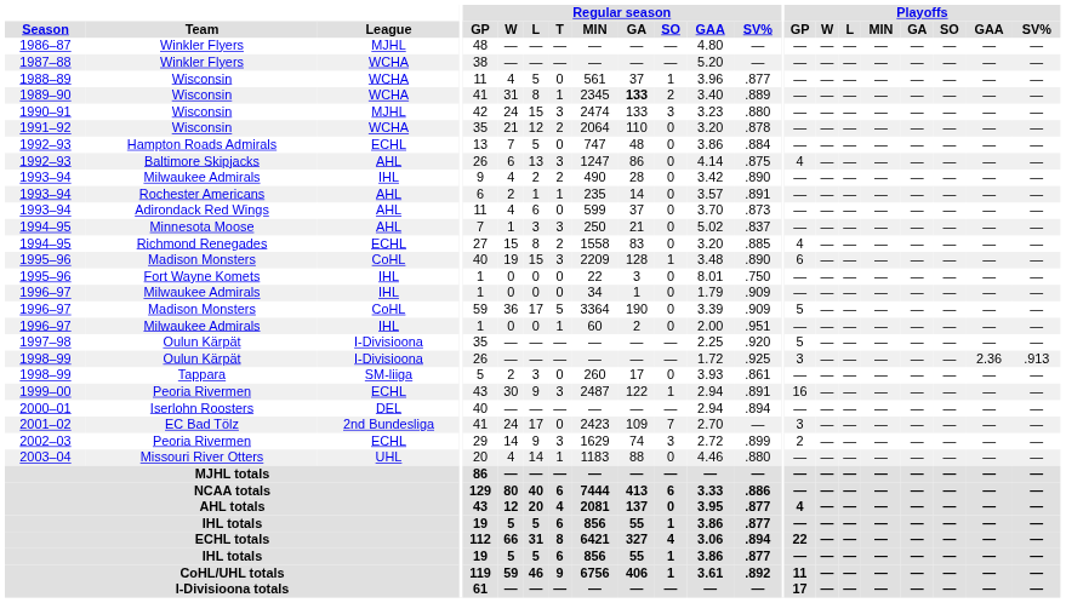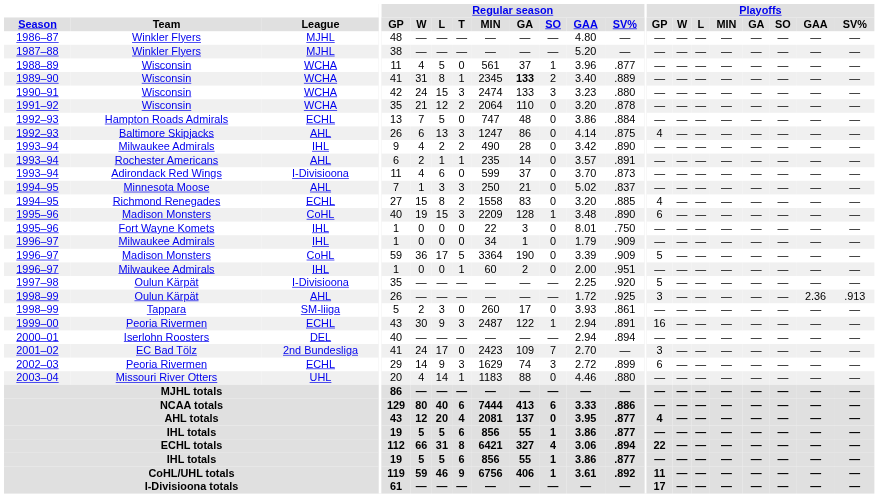1987–88 | League: WCHA -> MJHL
1990–91 | League: MJHL -> WCHA
1993–94 / Adirondack Red Wings | League: AHL -> I-Divisioona
1998–99 / Oulun Kärpät | League: I-Divisioona -> AHL
2002–03 | Playoffs / GP: 2 -> 6
